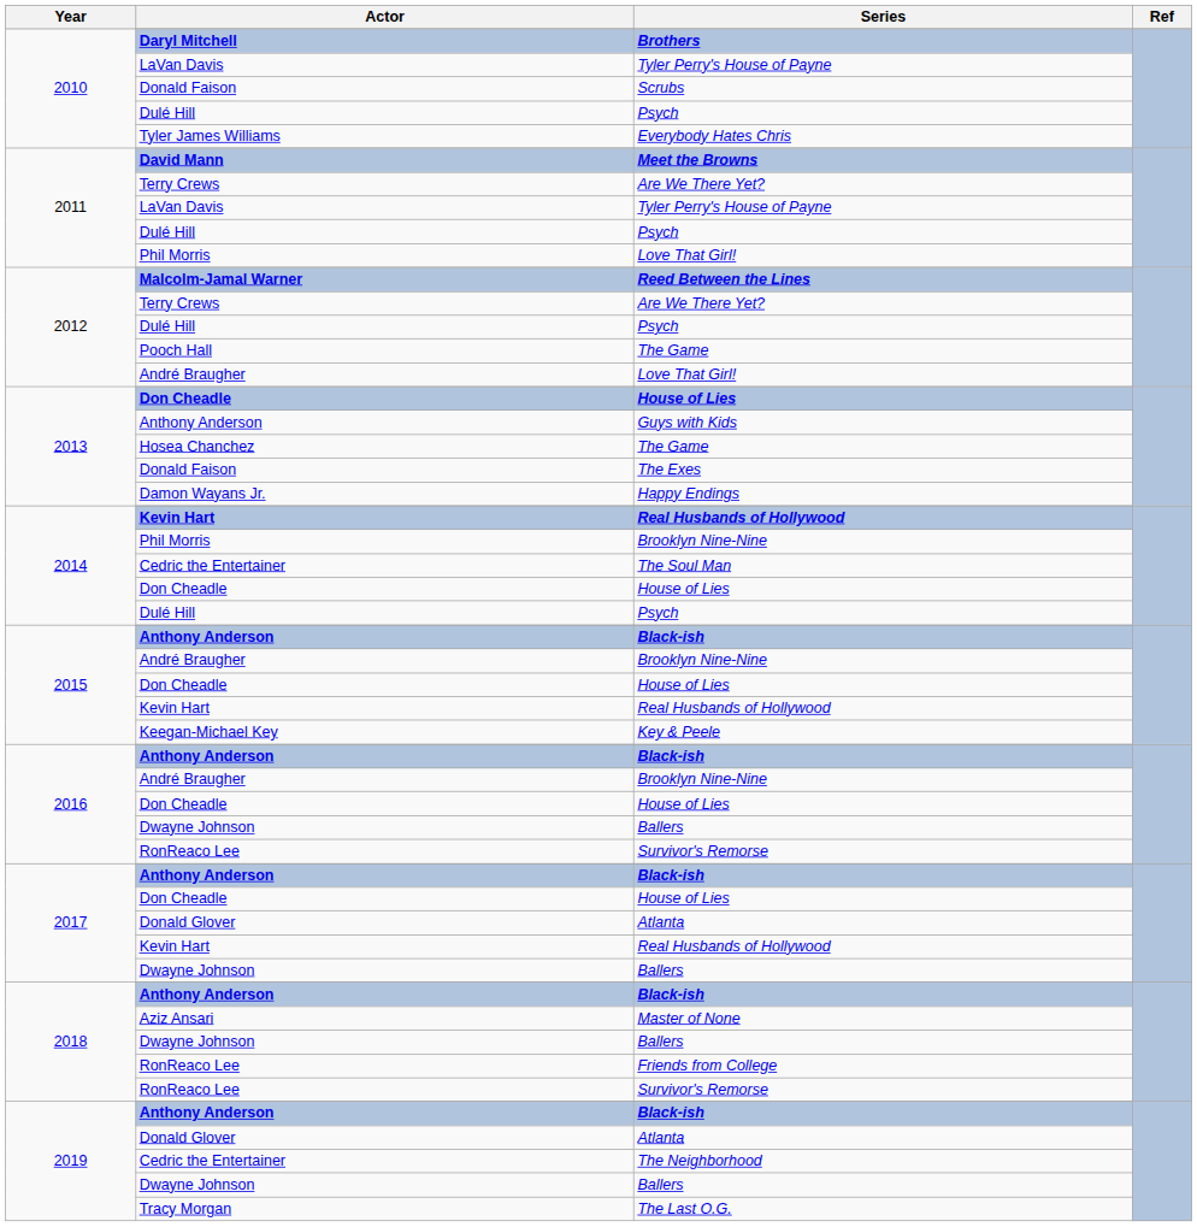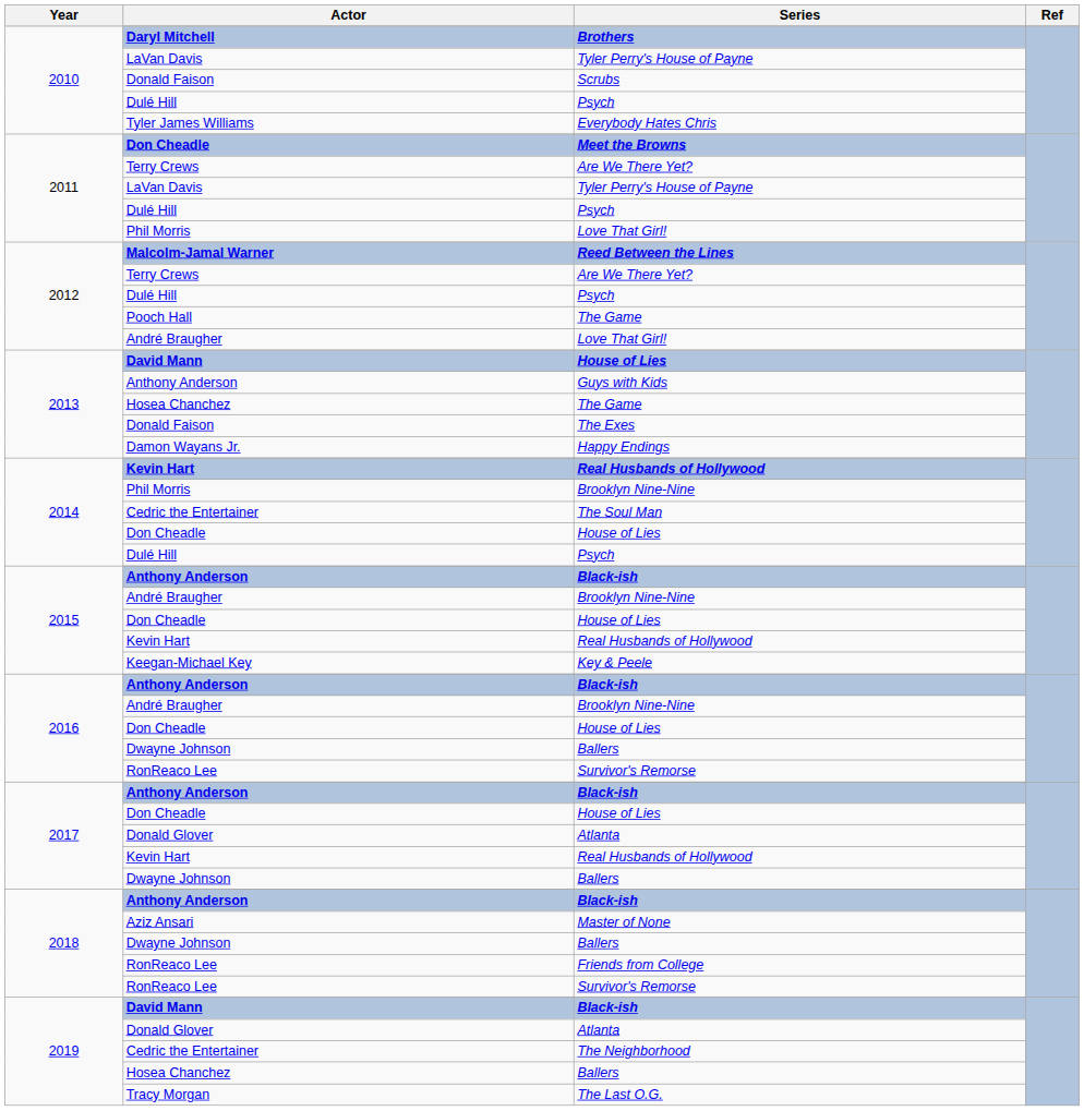Meet the Browns | Actor: David Mann -> Don Cheadle
2013 / House of Lies | Actor: Don Cheadle -> David Mann
2019 / Black-ish | Actor: Anthony Anderson -> David Mann
2019 / Ballers | Actor: Dwayne Johnson -> Hosea Chanchez
